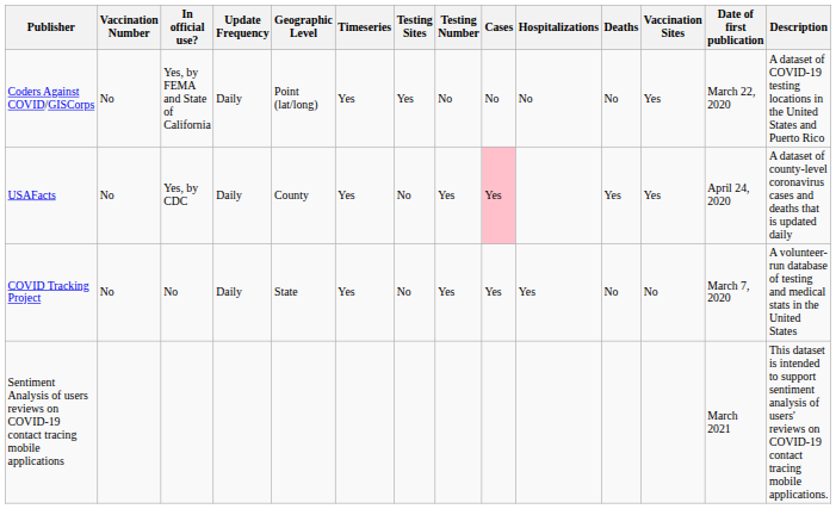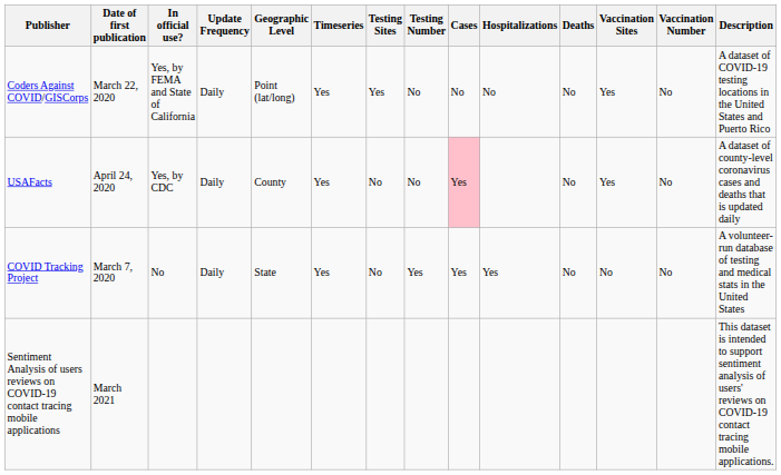columns swapped: Date of first publication <-> Vaccination Number
USAFacts | Testing Number: Yes -> No
USAFacts | Deaths: Yes -> No
